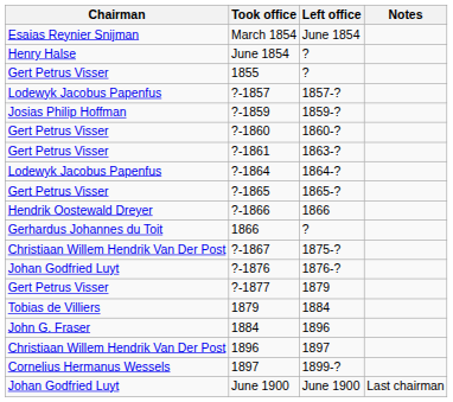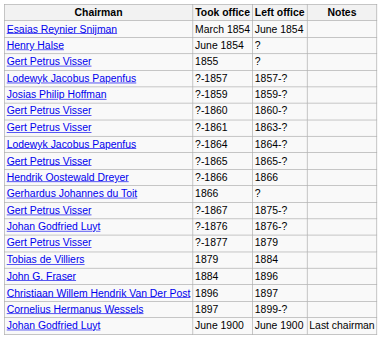?-1867 | Chairman: Christiaan Willem Hendrik Van Der Post -> Gert Petrus Visser
